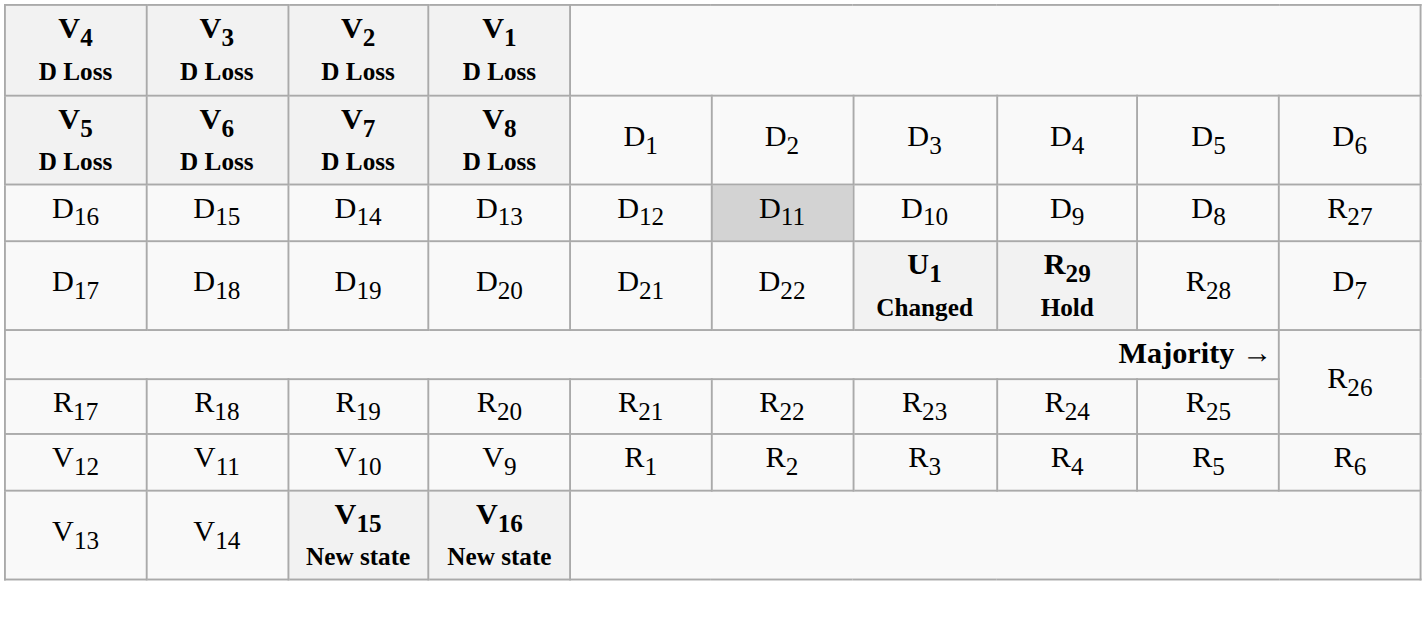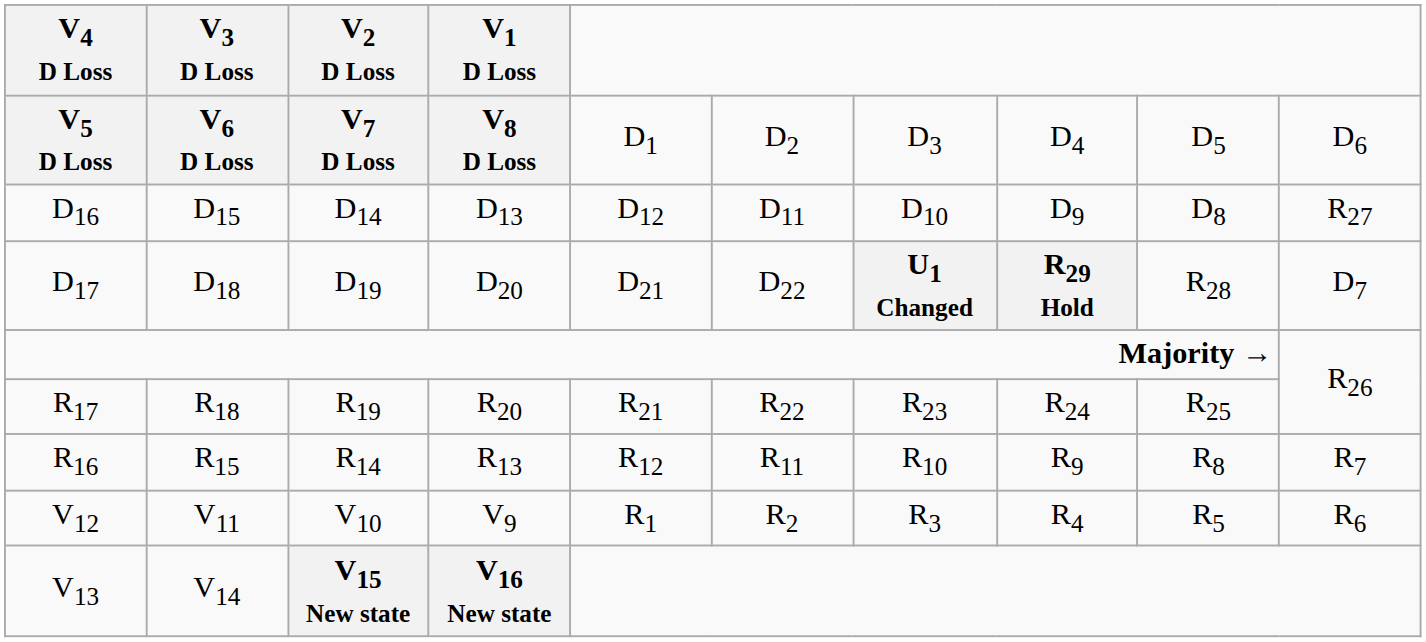D16 | column 6: lightgrey background -> no background
+ row: R16 | R15 | R14 | R13 | R12 | R11 | R10 | R9 | R8 | R7
